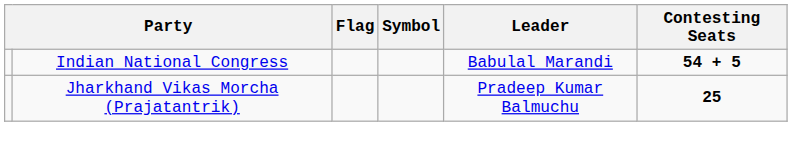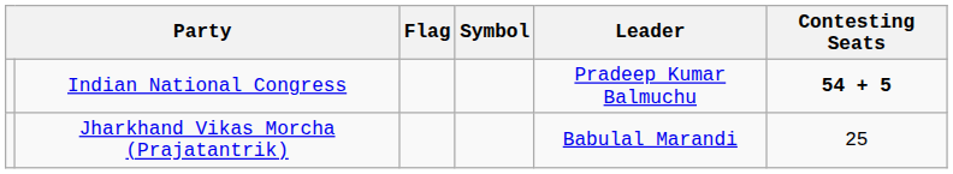Indian National Congress | Leader: Babulal Marandi -> Pradeep Kumar Balmuchu
Jharkhand Vikas Morcha (Prajatantrik) | Leader: Pradeep Kumar Balmuchu -> Babulal Marandi
Jharkhand Vikas Morcha (Prajatantrik) | Contesting Seats: bold -> normal
